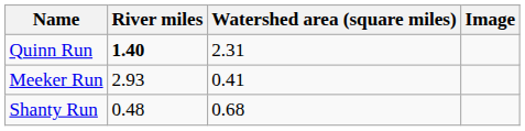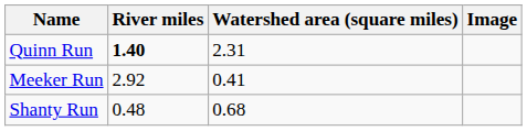Meeker Run | River miles: 2.93 -> 2.92
